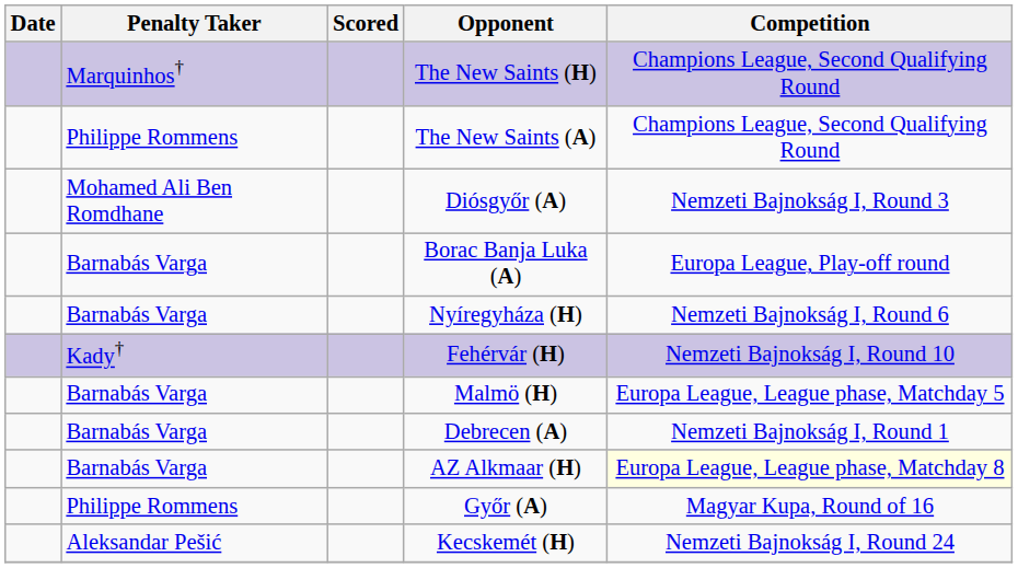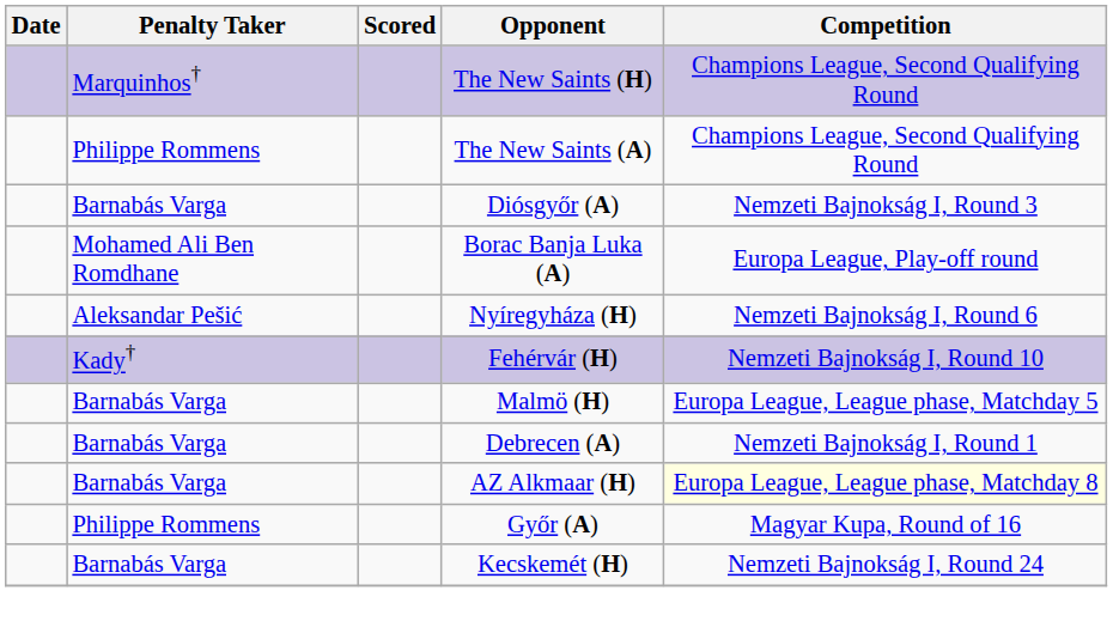Diósgyőr (A) | Penalty Taker: Mohamed Ali Ben Romdhane -> Barnabás Varga
Borac Banja Luka (A) | Penalty Taker: Barnabás Varga -> Mohamed Ali Ben Romdhane
Nyíregyháza (H) | Penalty Taker: Barnabás Varga -> Aleksandar Pešić
Kecskemét (H) | Penalty Taker: Aleksandar Pešić -> Barnabás Varga
